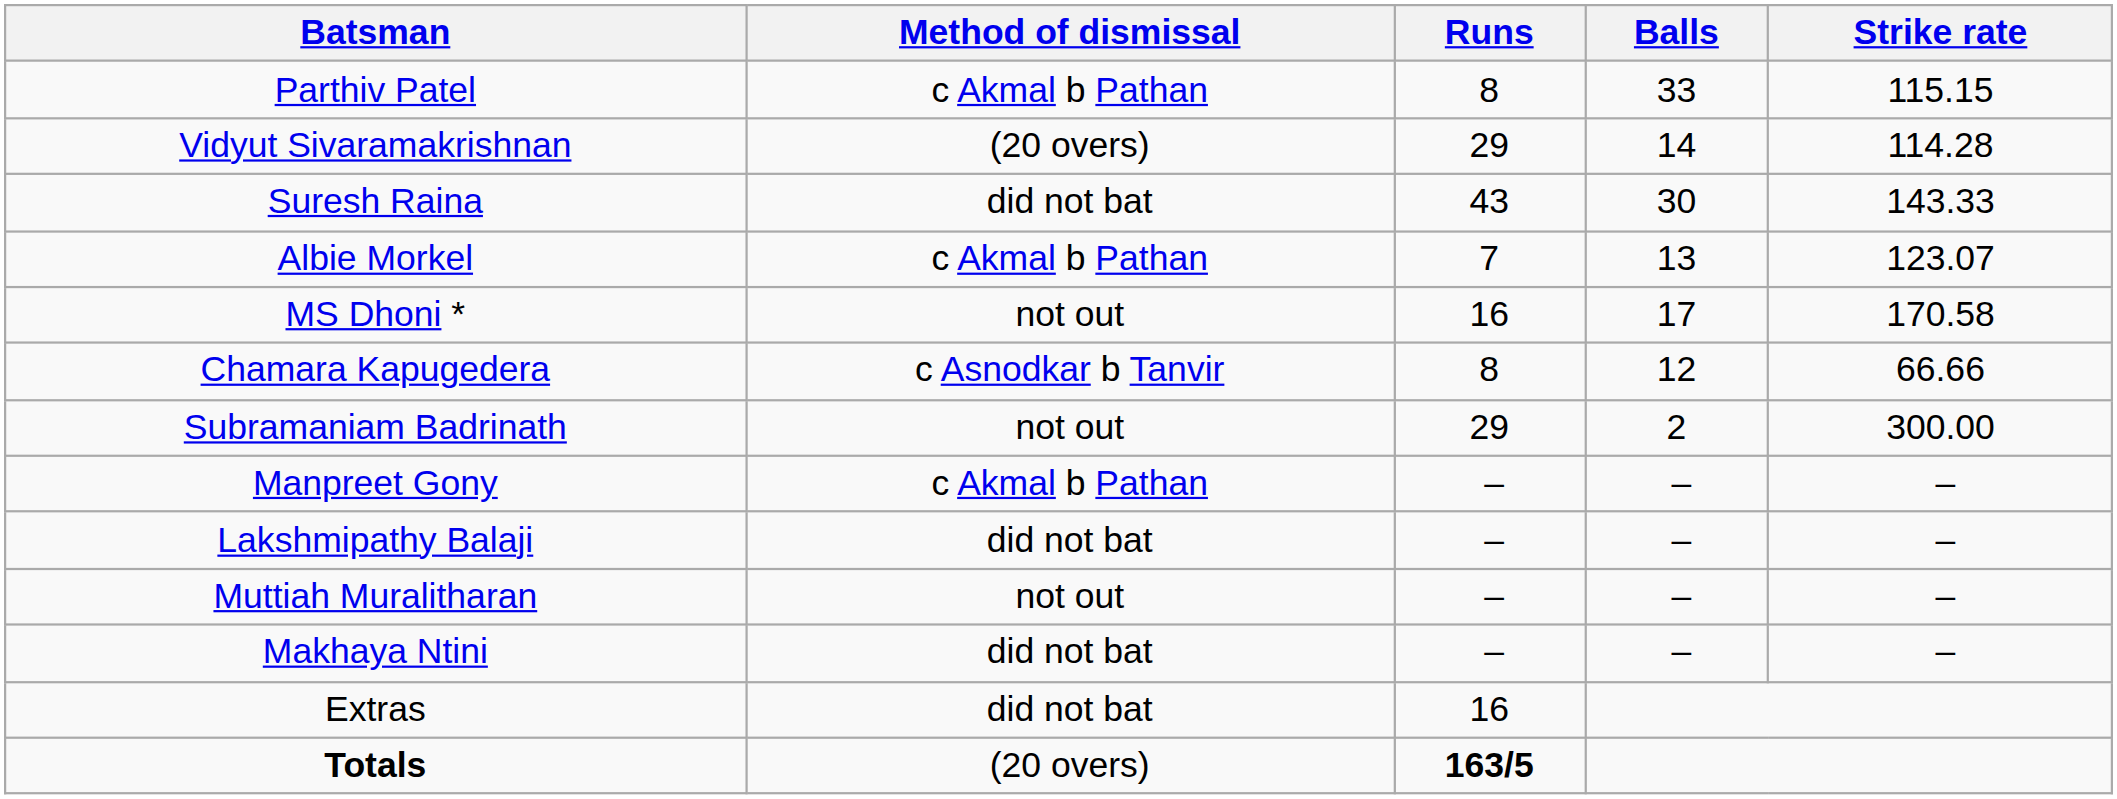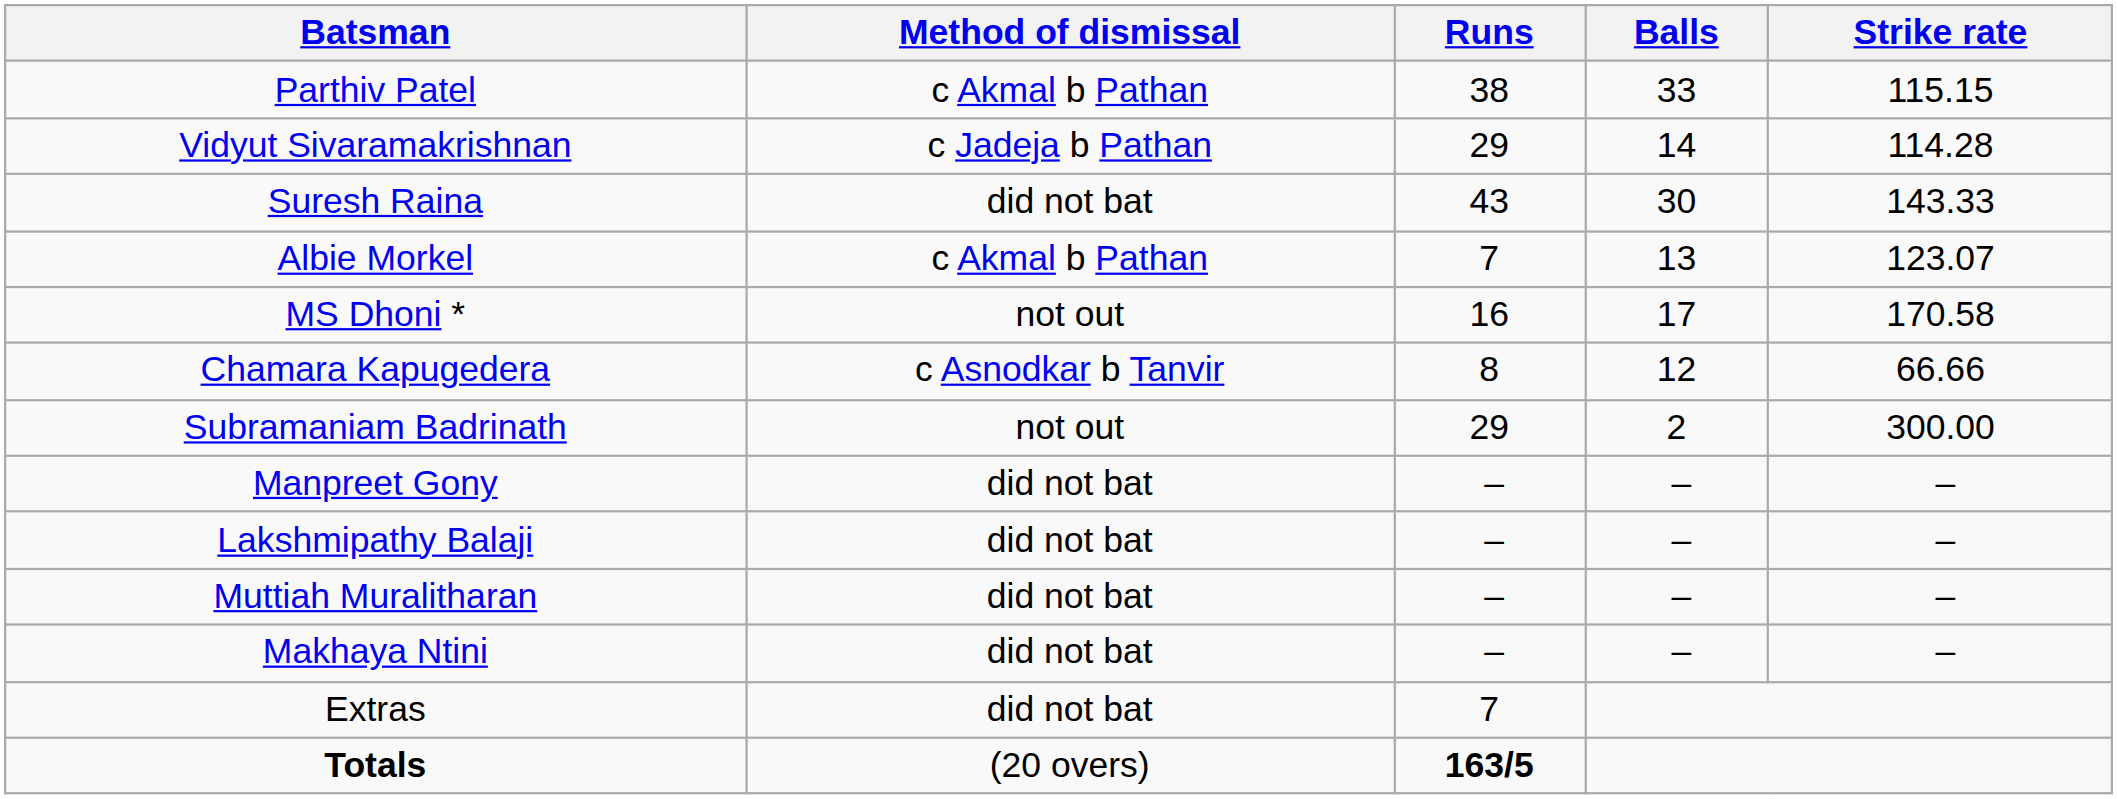Parthiv Patel | Runs: 8 -> 38
Vidyut Sivaramakrishnan | Method of dismissal: (20 overs) -> c Jadeja b Pathan
Manpreet Gony | Method of dismissal: c Akmal b Pathan -> did not bat
Muttiah Muralitharan | Method of dismissal: not out -> did not bat
Extras | Runs: 16 -> 7
